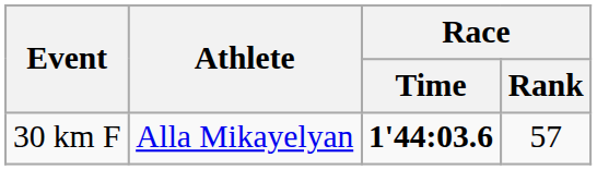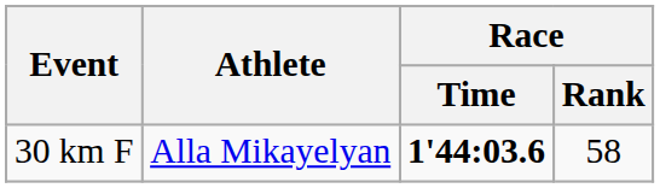30 km F | Race / Rank: 57 -> 58
